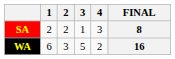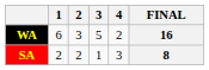rows swapped: WA <-> SA
